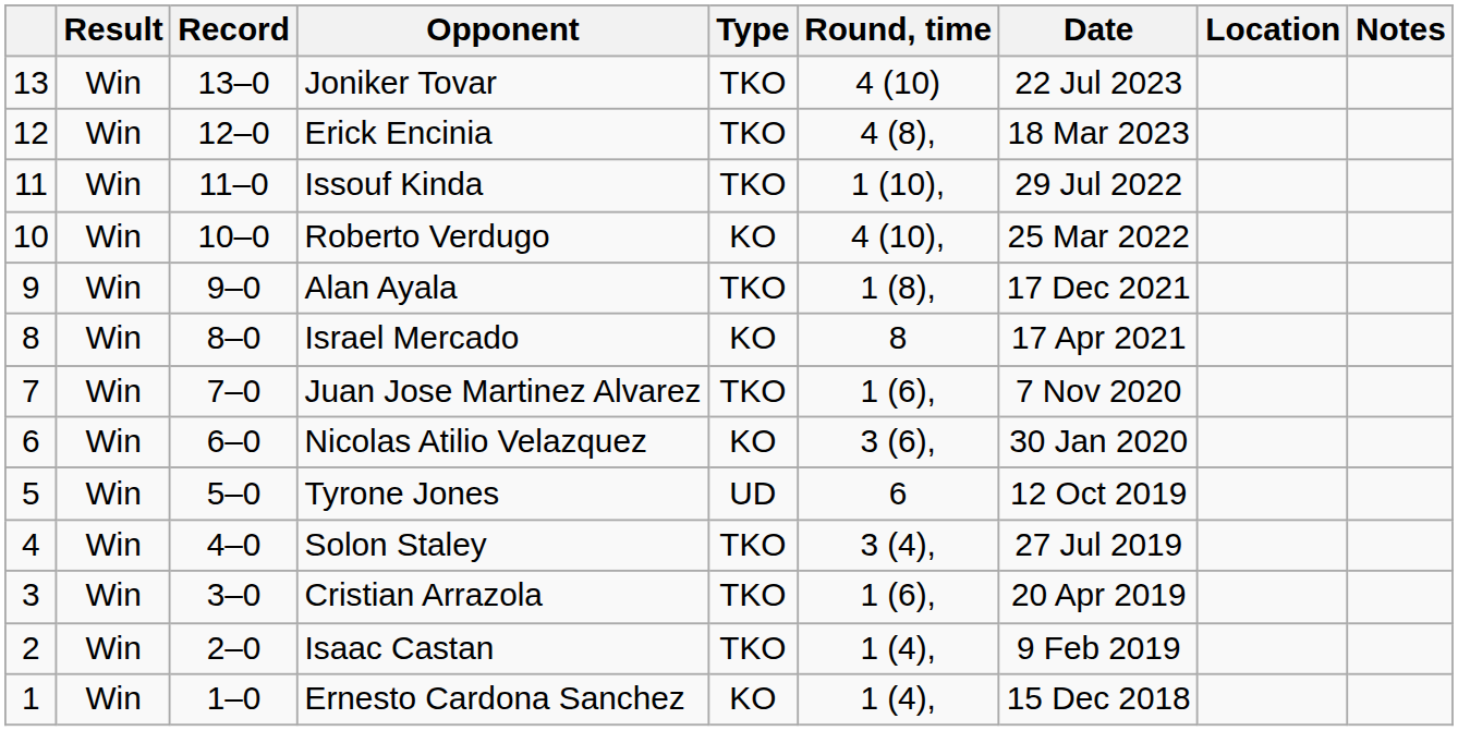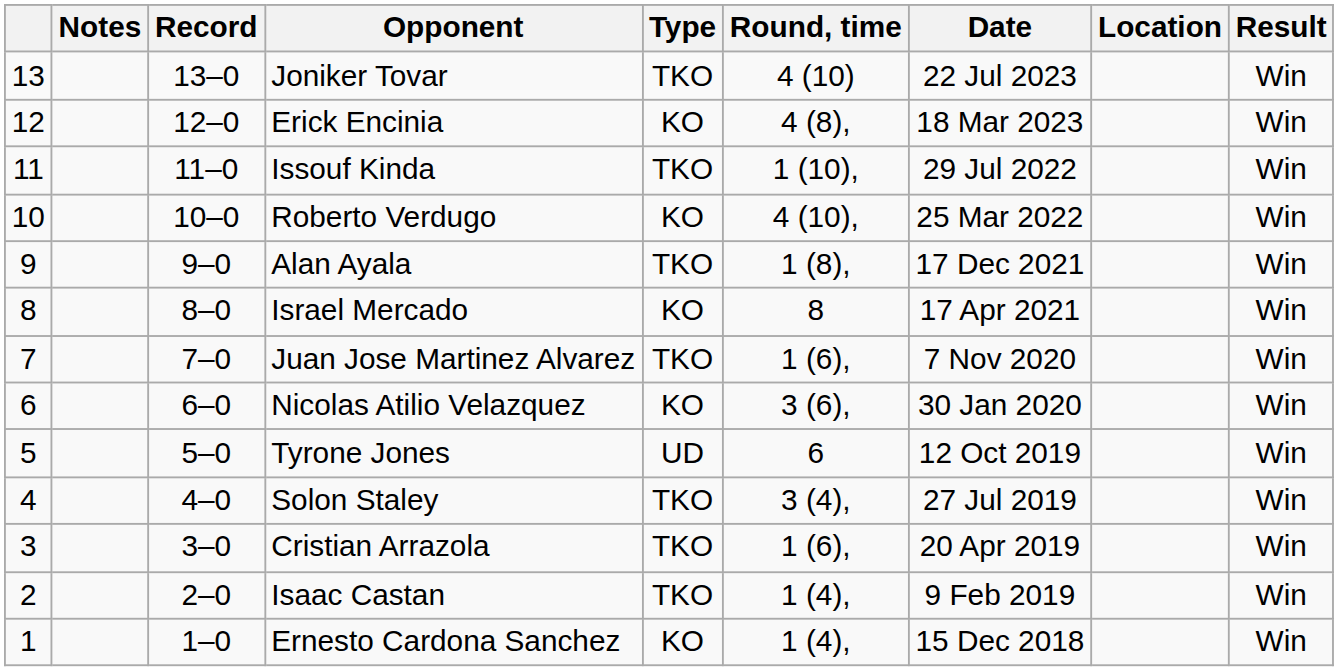columns swapped: Result <-> Notes
Erick Encinia | Type: TKO -> KO
